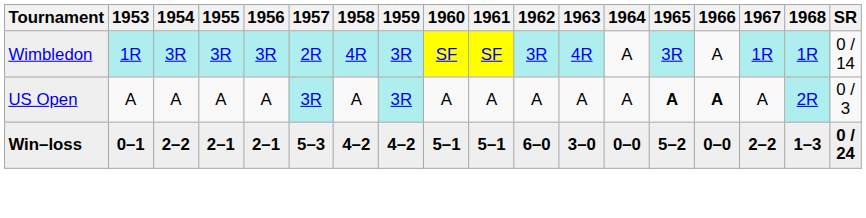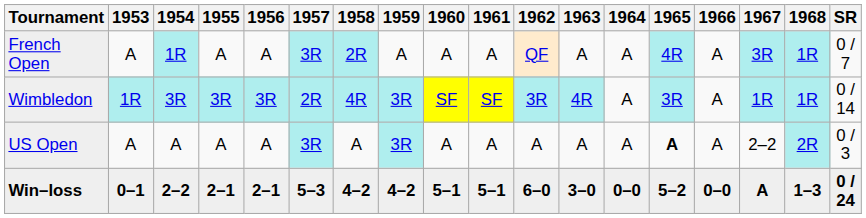+ row: French Open | A | 1R | A | A | 3R | 2R | A | A | A | QF | A | A | 4R | A | 3R | 1R | 0 / 7
US Open | 1966: bold -> normal
US Open | 1967: A -> 2–2
Win–loss | 1967: 2–2 -> A
